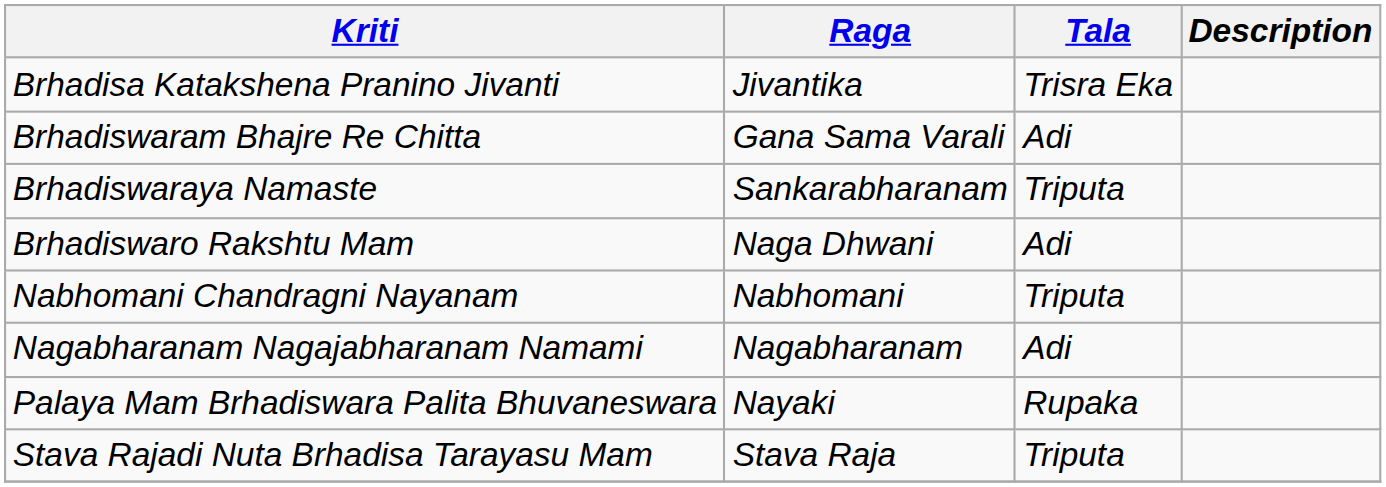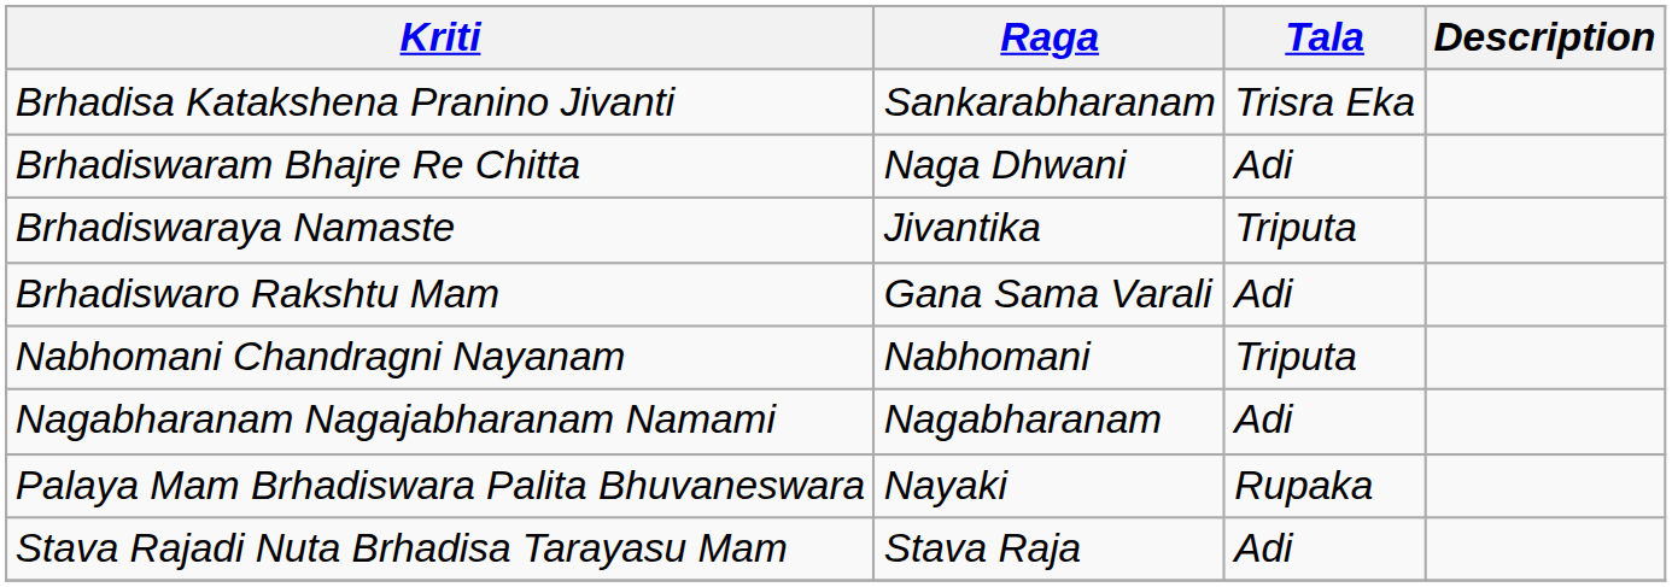Brhadisa Katakshena Pranino Jivanti | Raga: Jivantika -> Sankarabharanam
Brhadiswaram Bhajre Re Chitta | Raga: Gana Sama Varali -> Naga Dhwani
Brhadiswaraya Namaste | Raga: Sankarabharanam -> Jivantika
Brhadiswaro Rakshtu Mam | Raga: Naga Dhwani -> Gana Sama Varali
Stava Rajadi Nuta Brhadisa Tarayasu Mam | Tala: Triputa -> Adi
